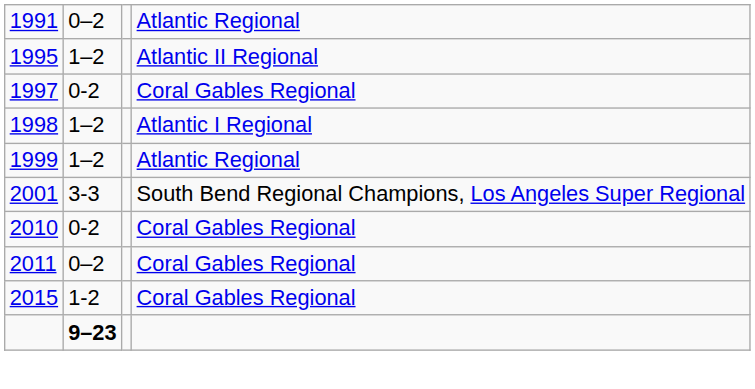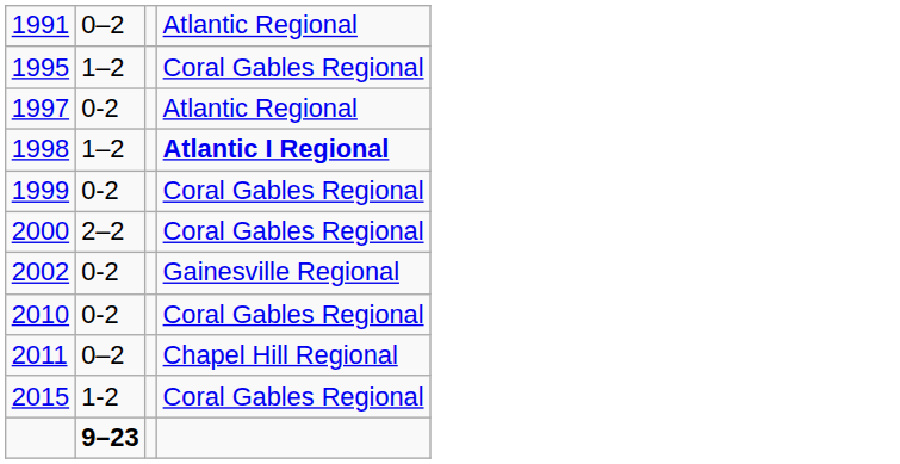1995 | column 4: Atlantic II Regional -> Coral Gables Regional
1997 | column 4: Coral Gables Regional -> Atlantic Regional
1998 | column 4: normal -> bold
1999 | column 2: 1–2 -> 0-2
1999 | column 4: Atlantic Regional -> Coral Gables Regional
+ row: 2000 | 2–2 | Coral Gables Regional
- row: 2001 | 3-3 | South Bend Regional Champions, Los Angeles Super Regional
+ row: 2002 | 0-2 | Gainesville Regional
2011 | column 4: Coral Gables Regional -> Chapel Hill Regional
